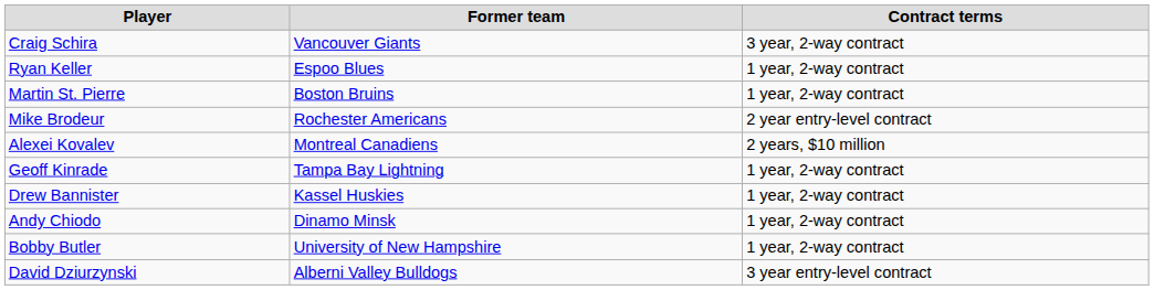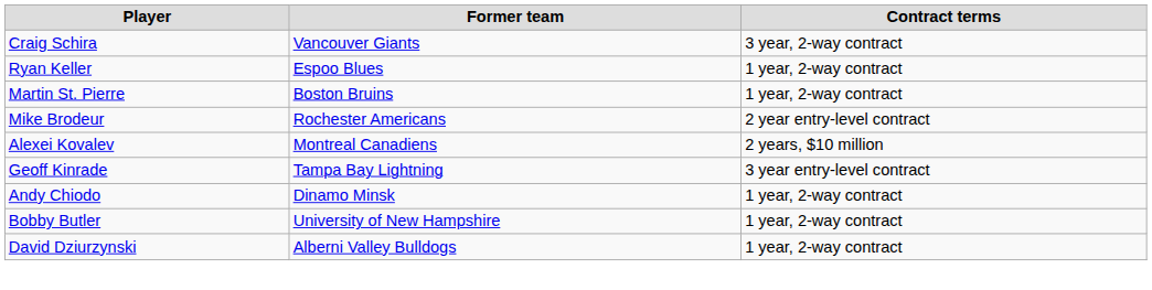Geoff Kinrade | Contract terms: 1 year, 2-way contract -> 3 year entry-level contract
- row: Drew Bannister | Kassel Huskies | 1 year, 2-way contract
David Dziurzynski | Contract terms: 3 year entry-level contract -> 1 year, 2-way contract
